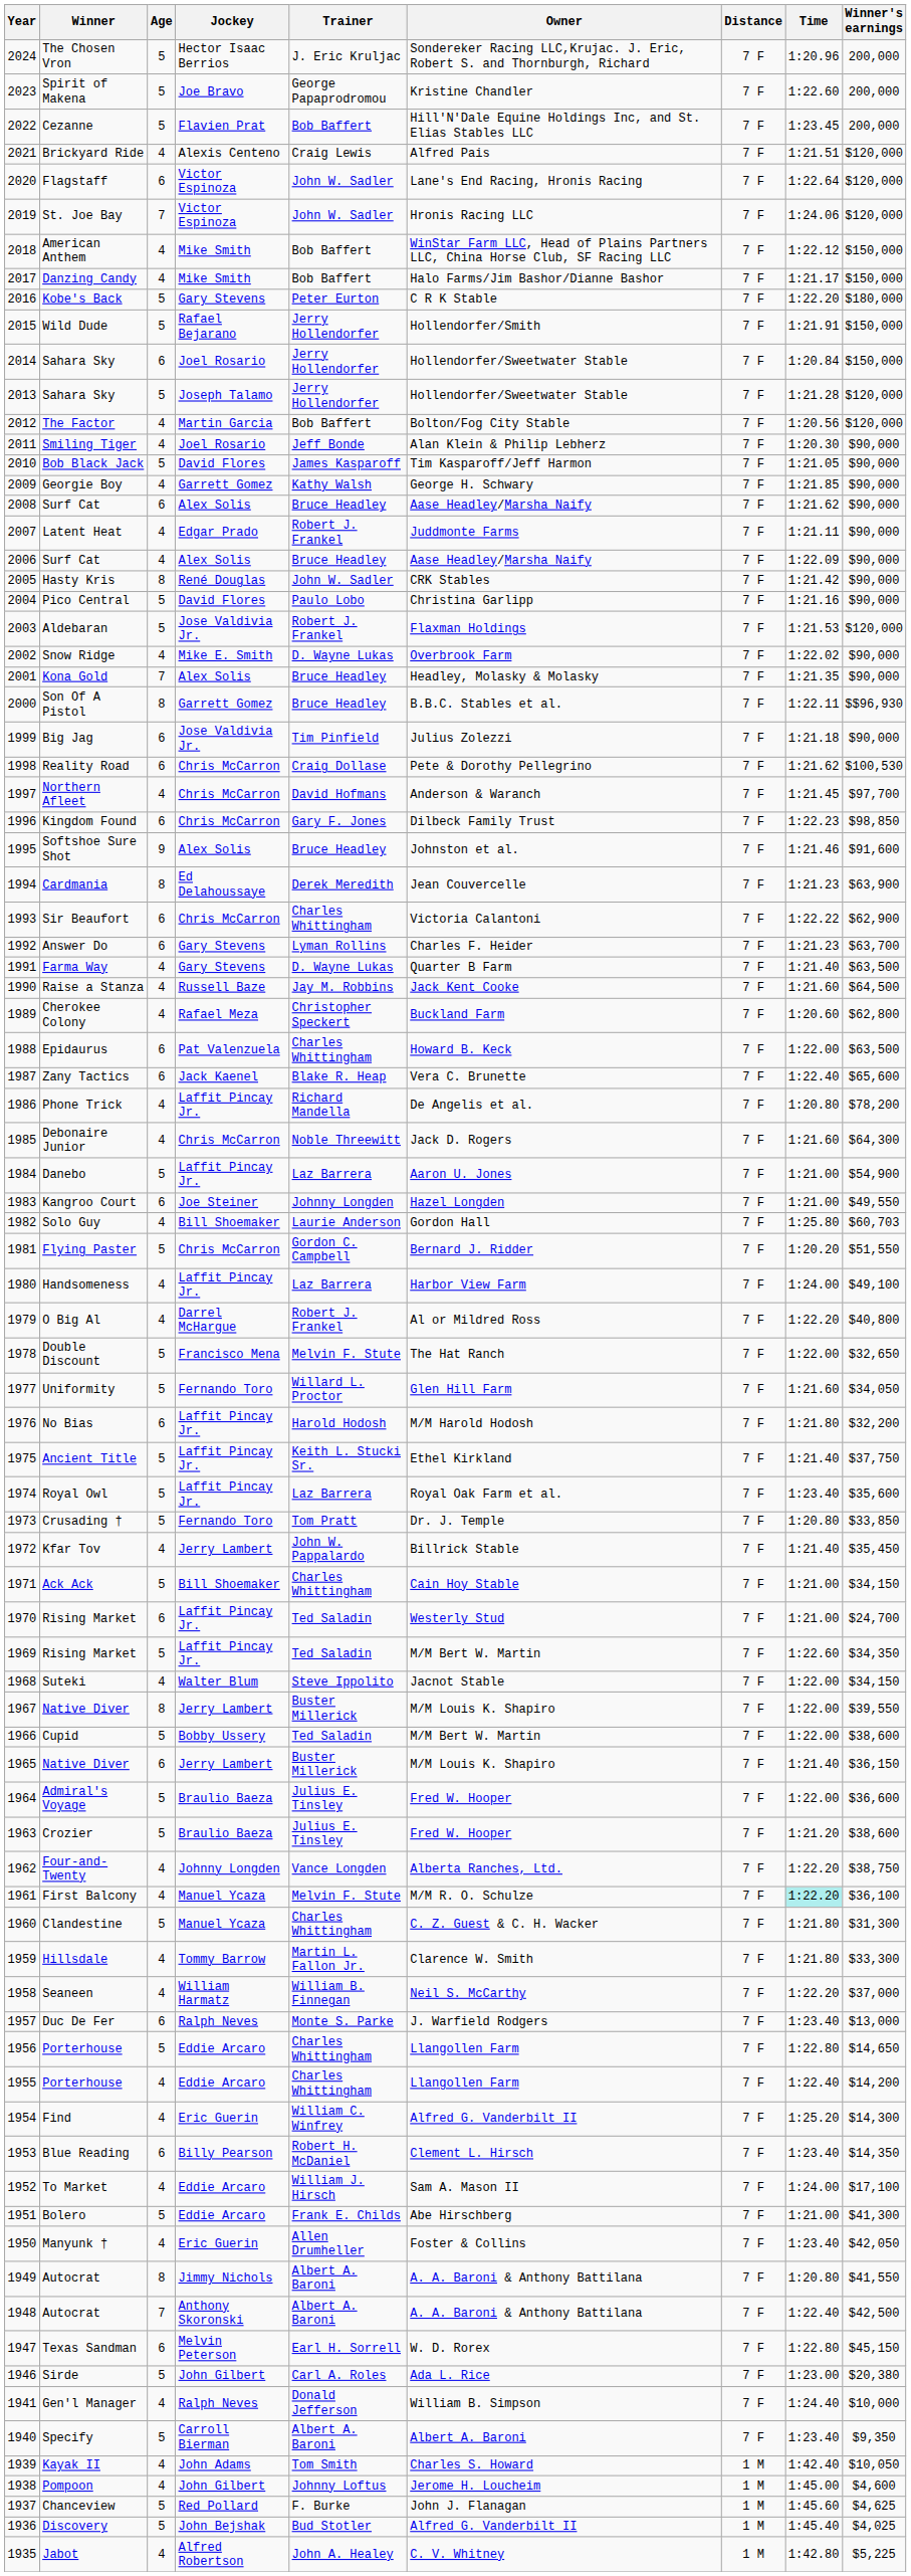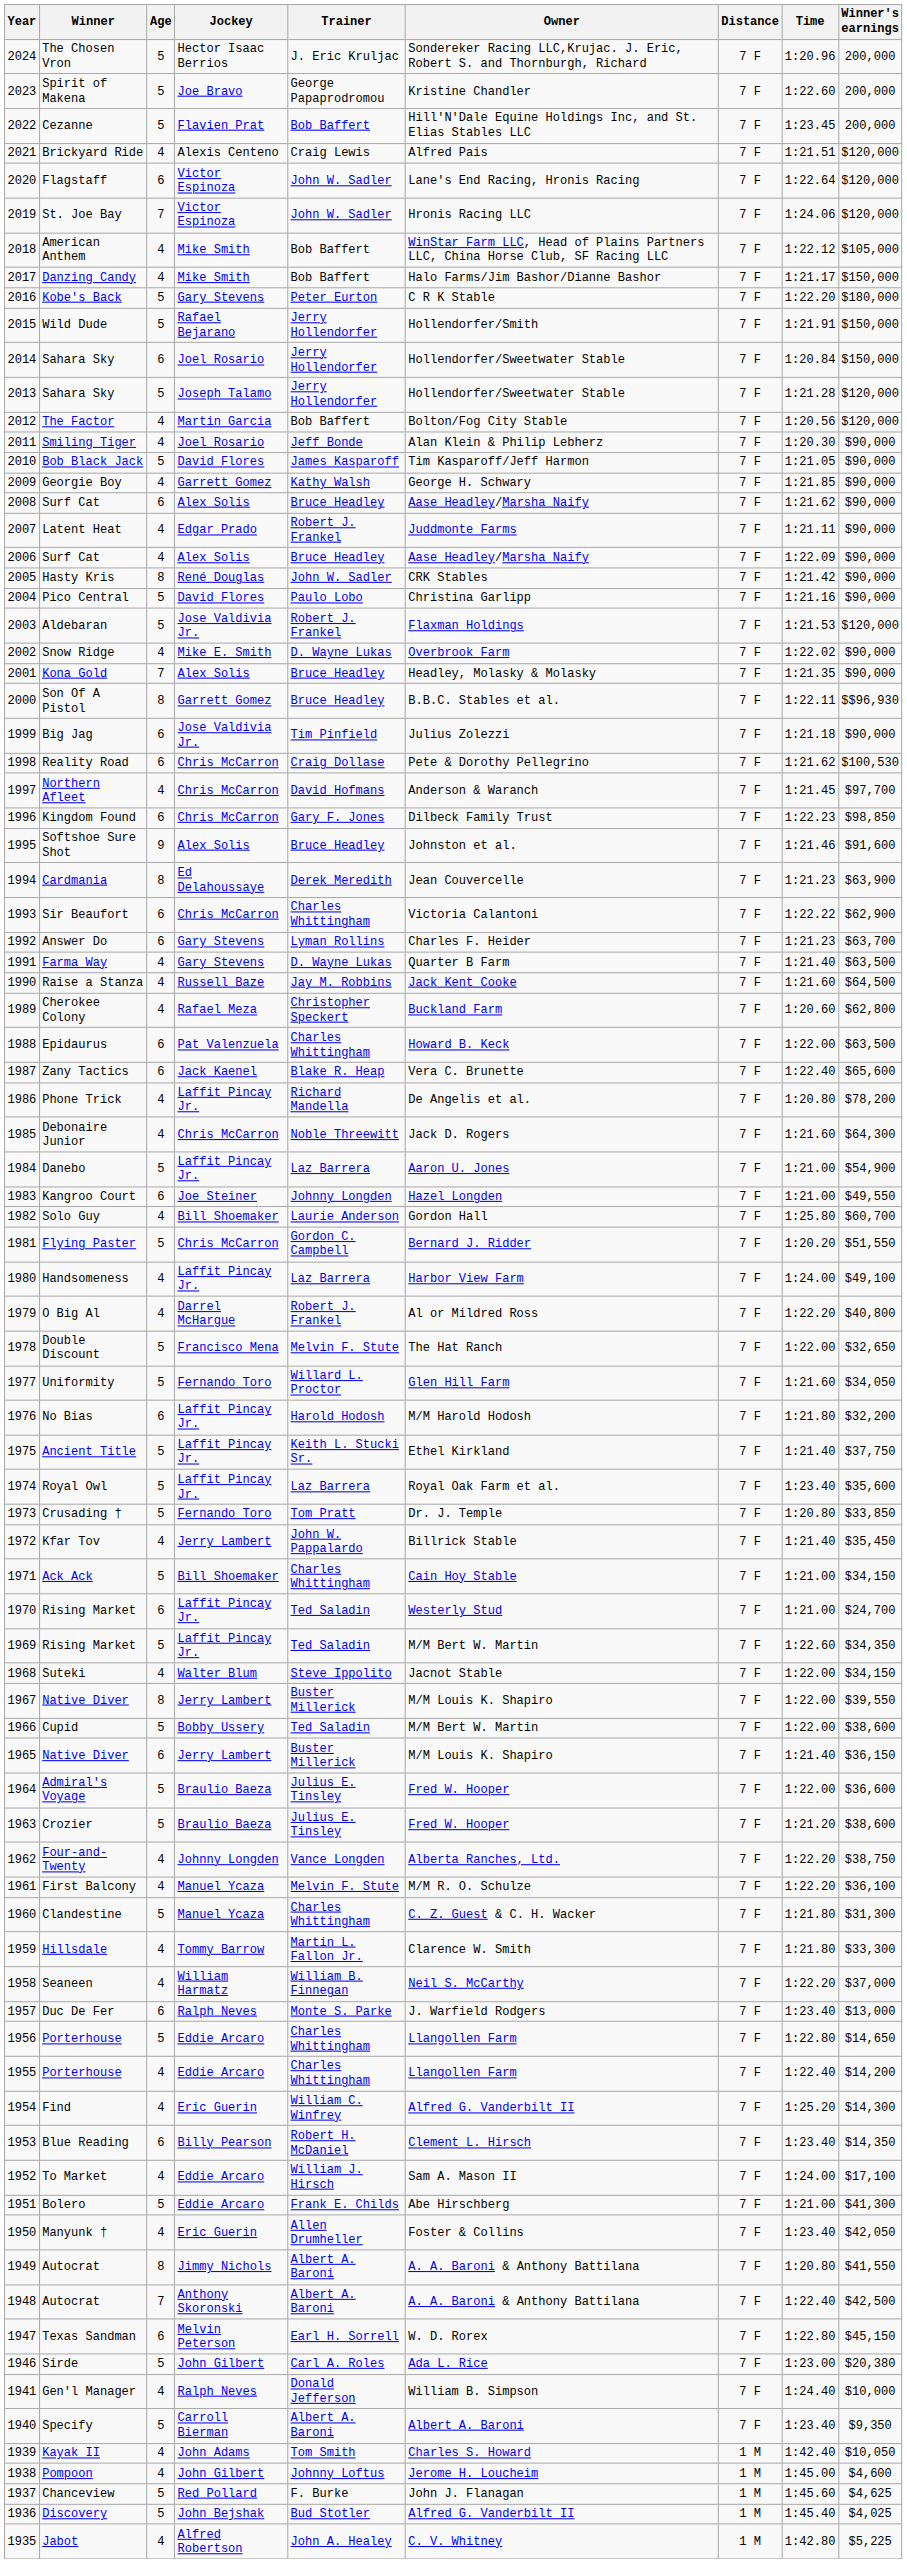American Anthem | Winner's earnings: $150,000 -> $105,000
Solo Guy | Winner's earnings: $60,703 -> $60,700
First Balcony | Time: paleturquoise background -> no background
